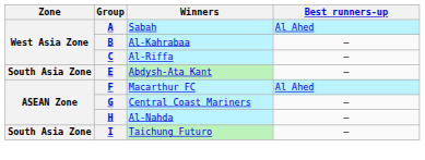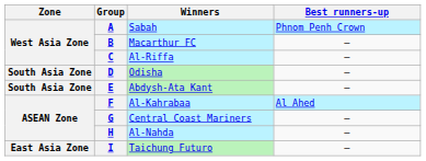A | Best runners-up: Al Ahed -> Phnom Penh Crown
B | Winners: Al-Kahrabaa -> Macarthur FC
+ row: South Asia Zone | D | Odisha | —
F | Winners: Macarthur FC -> Al-Kahrabaa
I | Zone: South Asia Zone -> East Asia Zone
